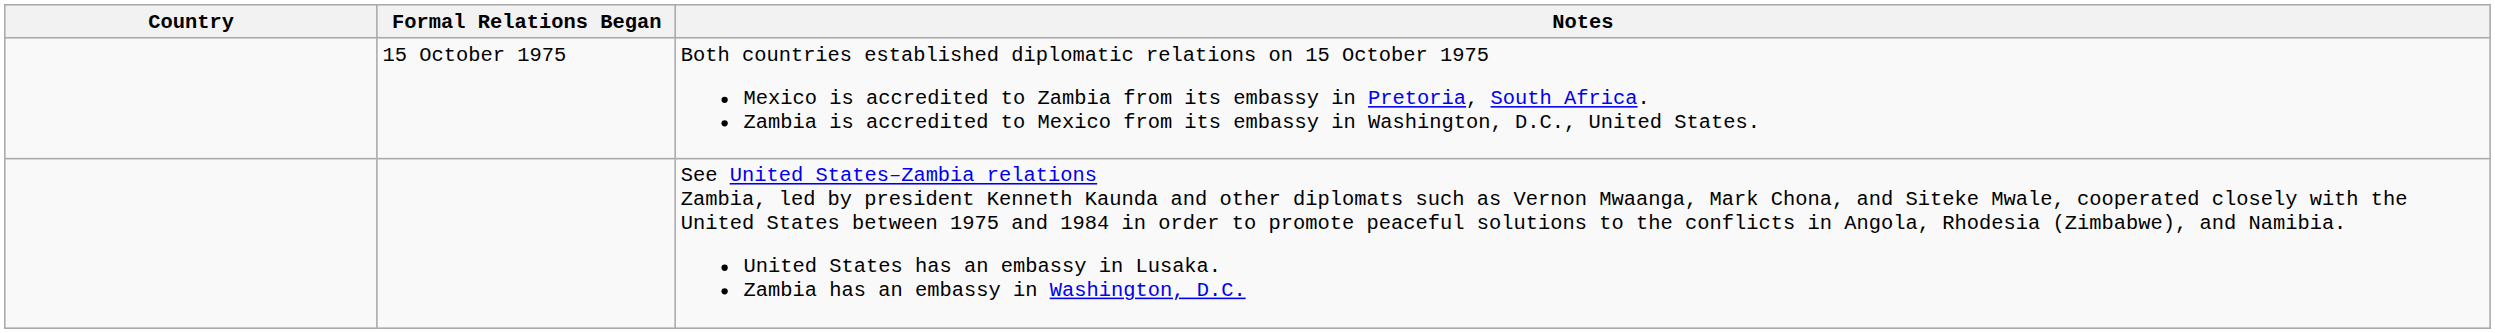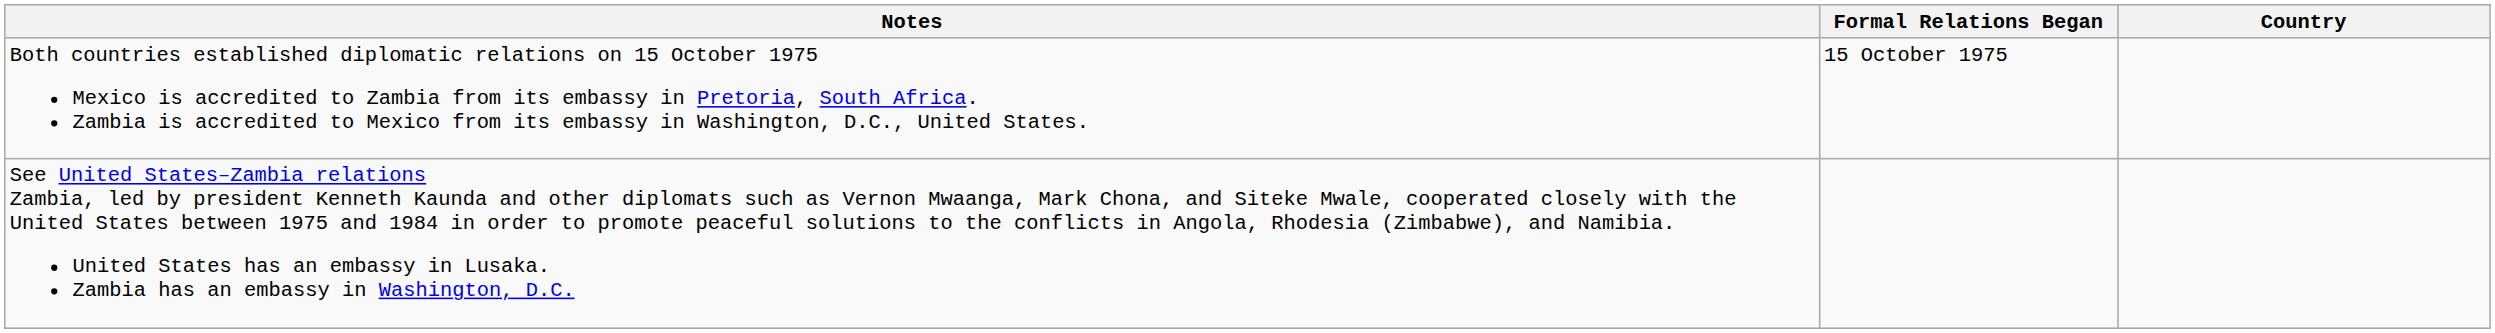columns swapped: Country <-> Notes
